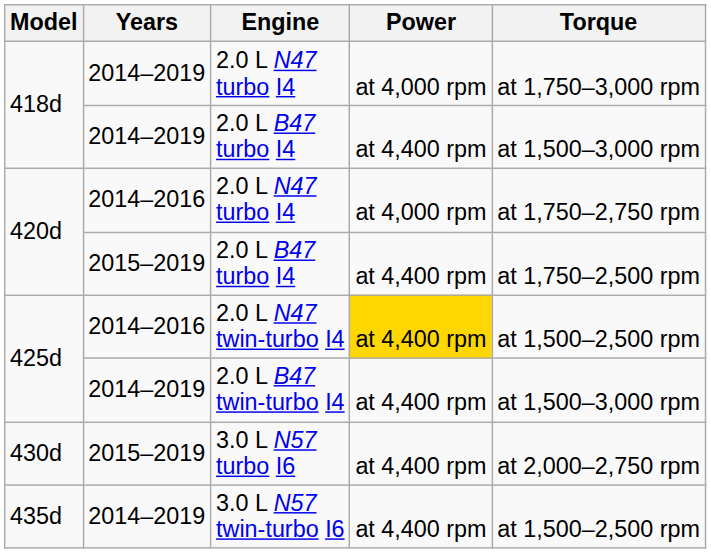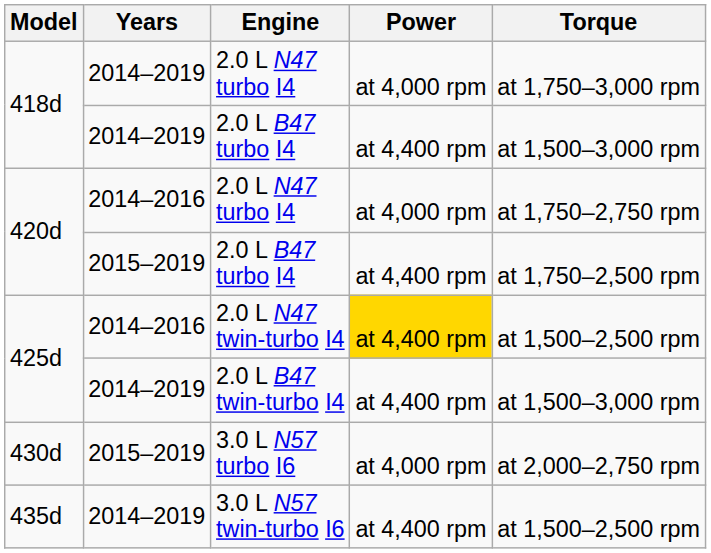3.0 L N57 turbo I6 | Power: at 4,400 rpm -> at 4,000 rpm
